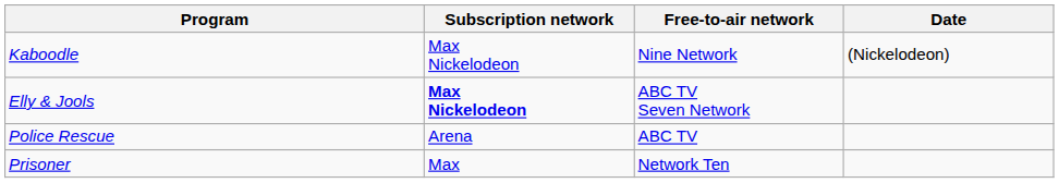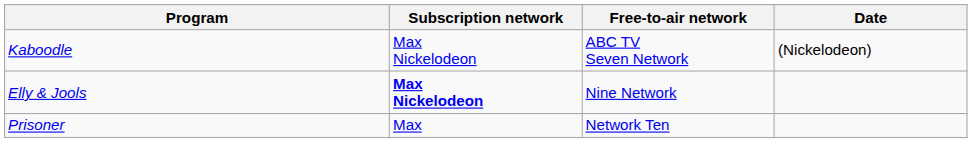Kaboodle | Free-to-air network: Nine Network -> ABC TV Seven Network
Elly & Jools | Free-to-air network: ABC TV Seven Network -> Nine Network
- row: Police Rescue | Arena | ABC TV
